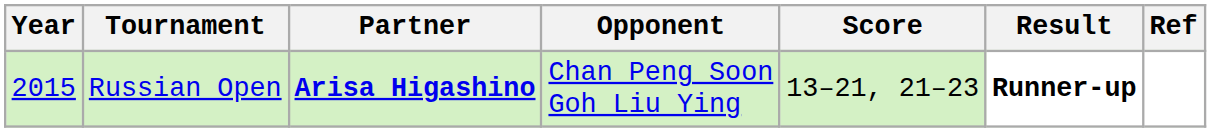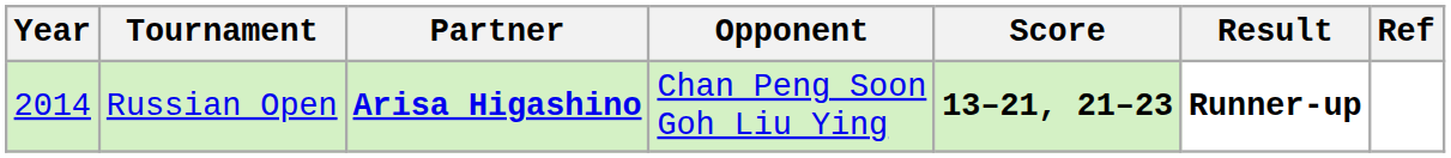Russian Open | Year: 2015 -> 2014
Russian Open | Score: normal -> bold
